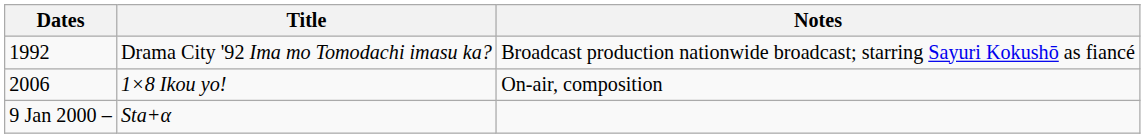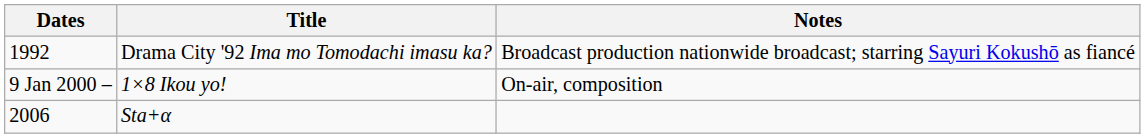1×8 Ikou yo! | Dates: 2006 -> 9 Jan 2000 –
Sta+α | Dates: 9 Jan 2000 – -> 2006
